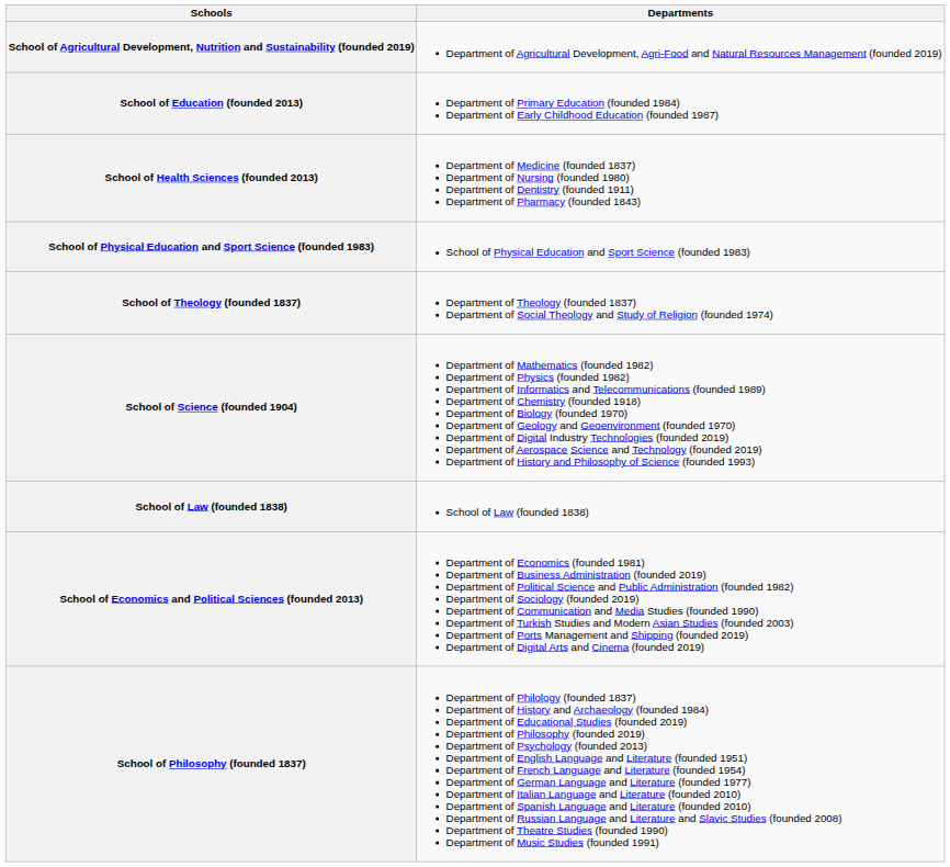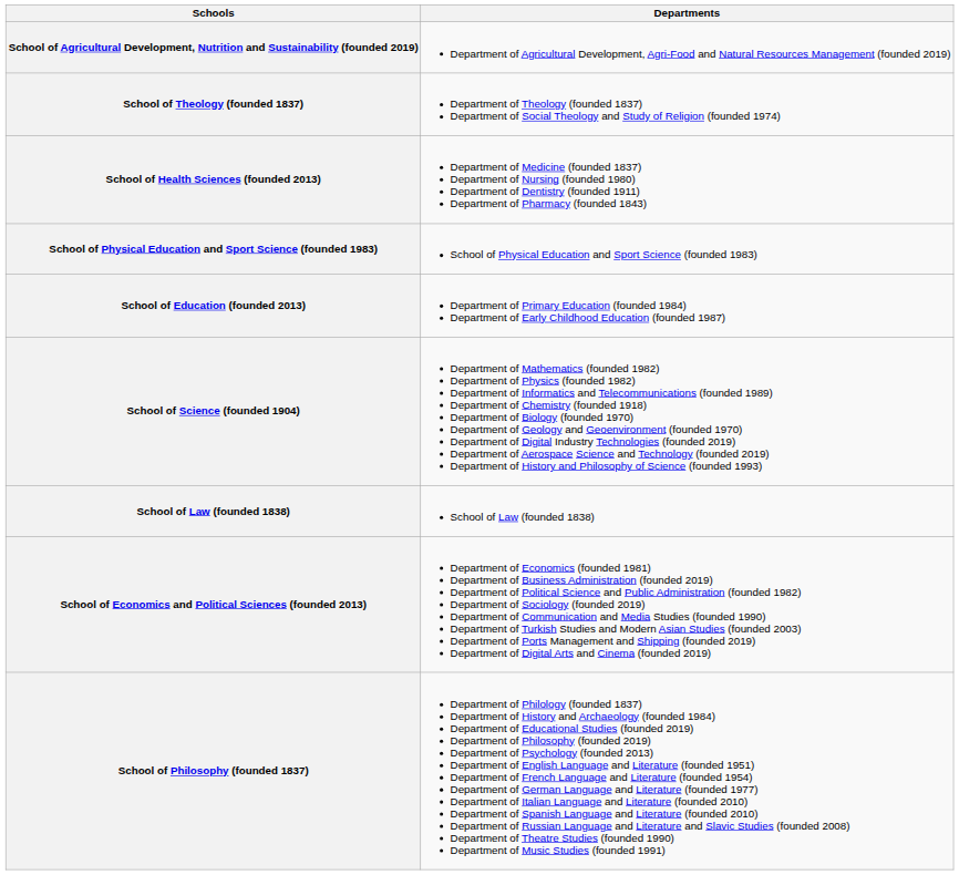rows swapped: School of Education (founded 2013) <-> School of Theology (founded 1837)
